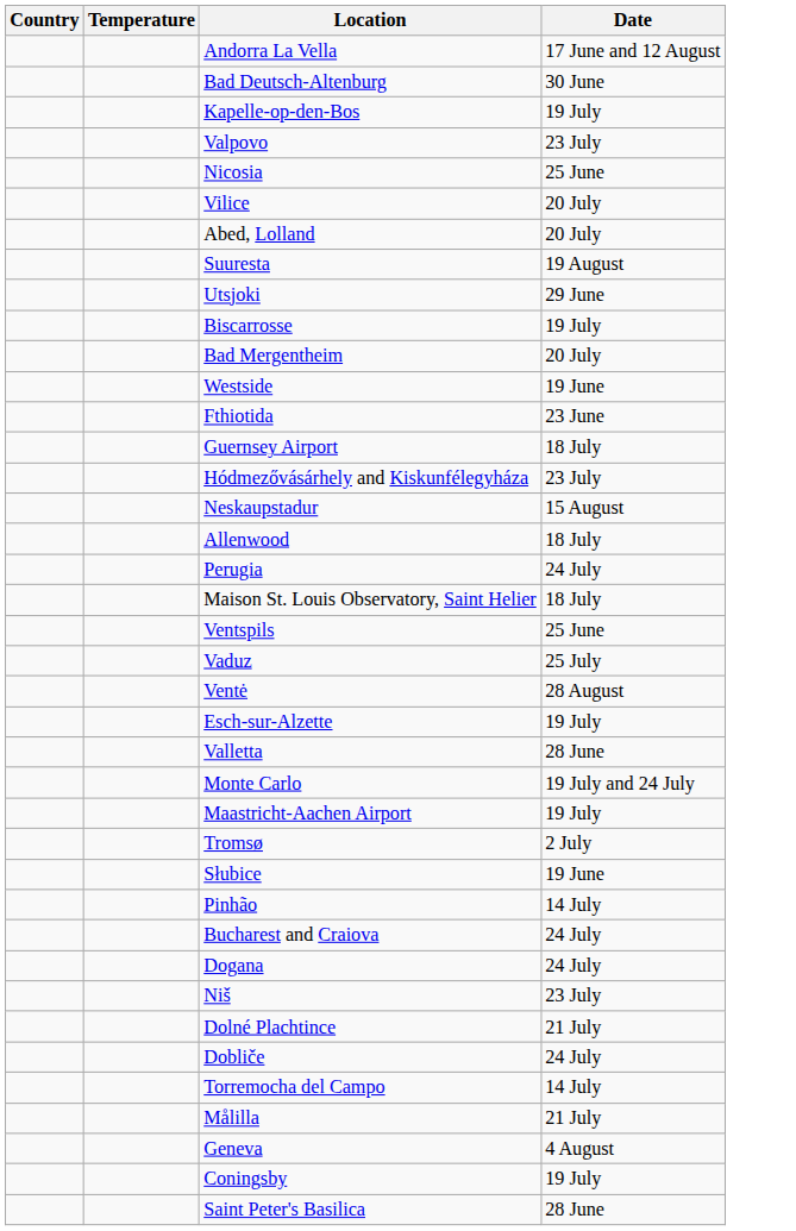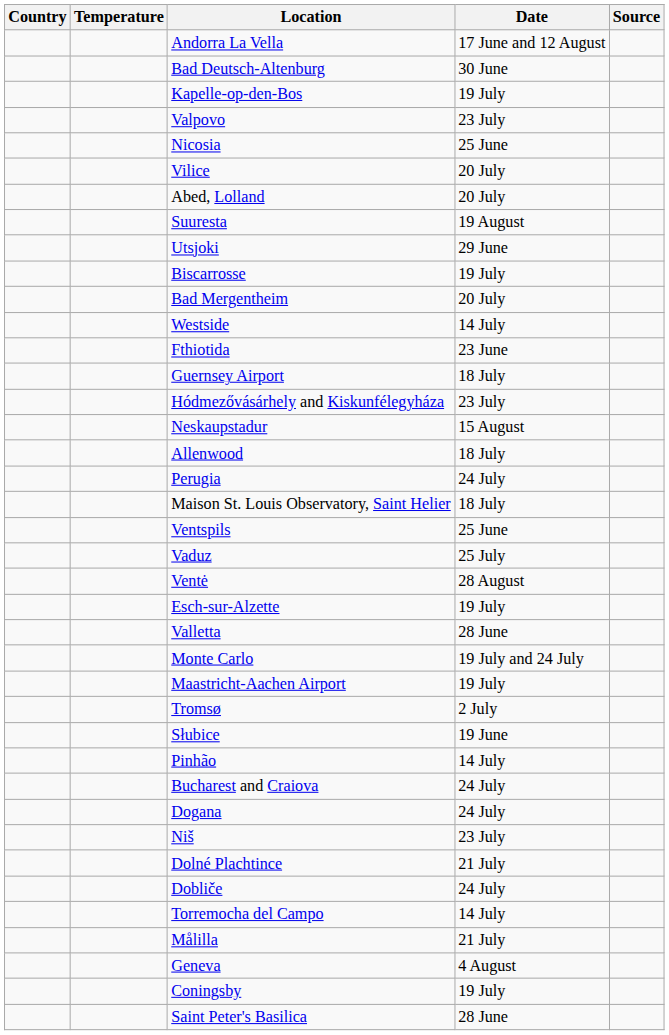+ column: Source
Westside | Date: 19 June -> 14 July
